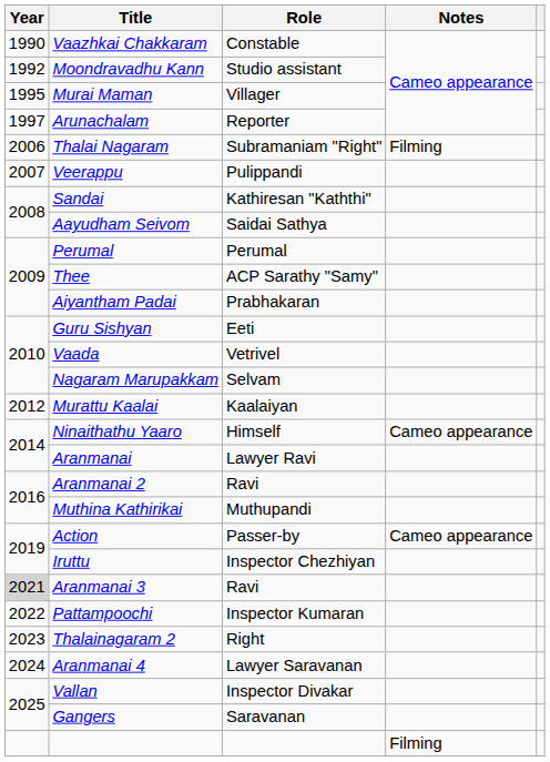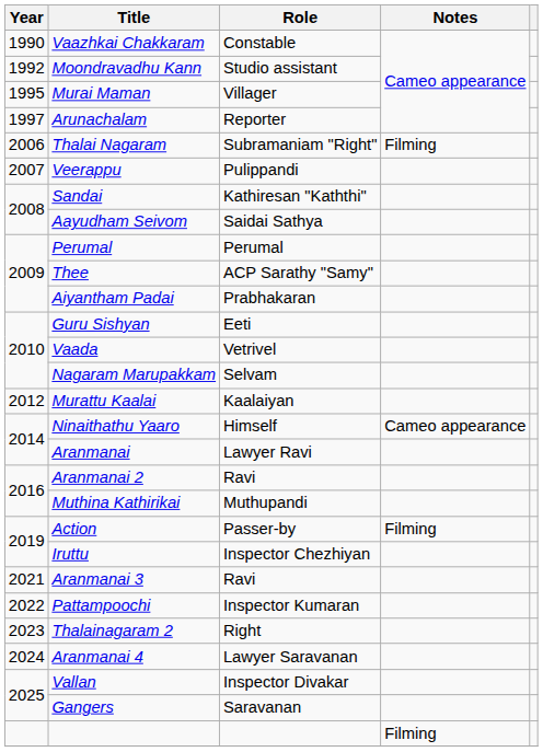Action | Notes: Cameo appearance -> Filming
Aranmanai 3 | Year: lightgrey background -> no background
